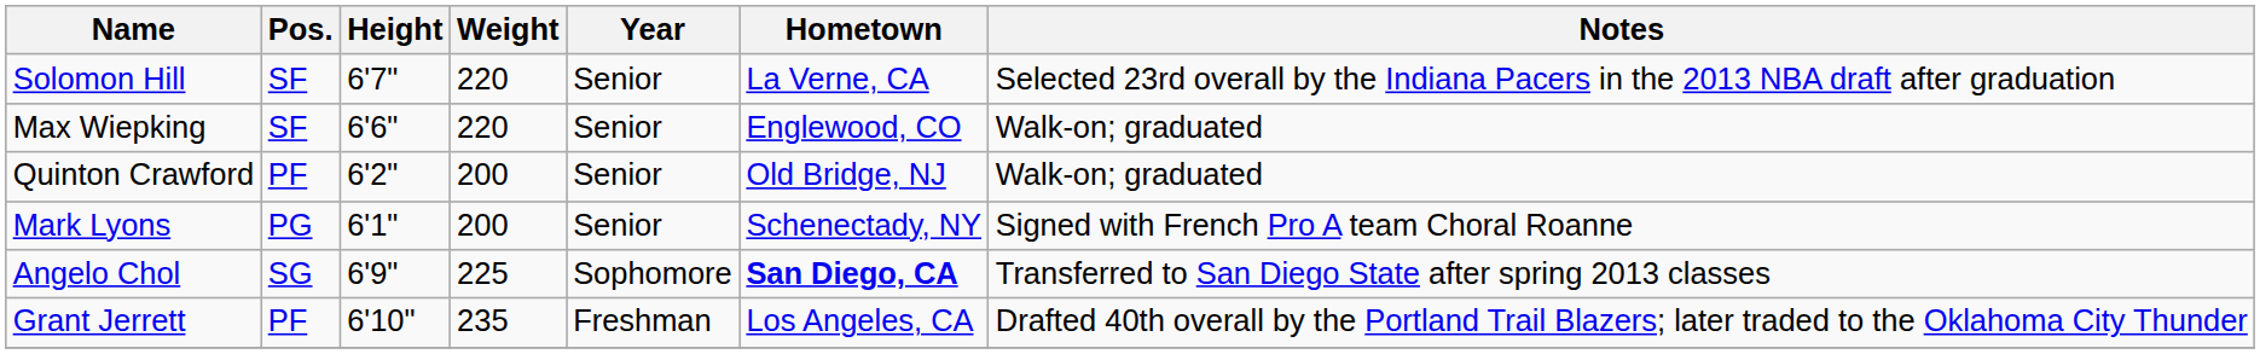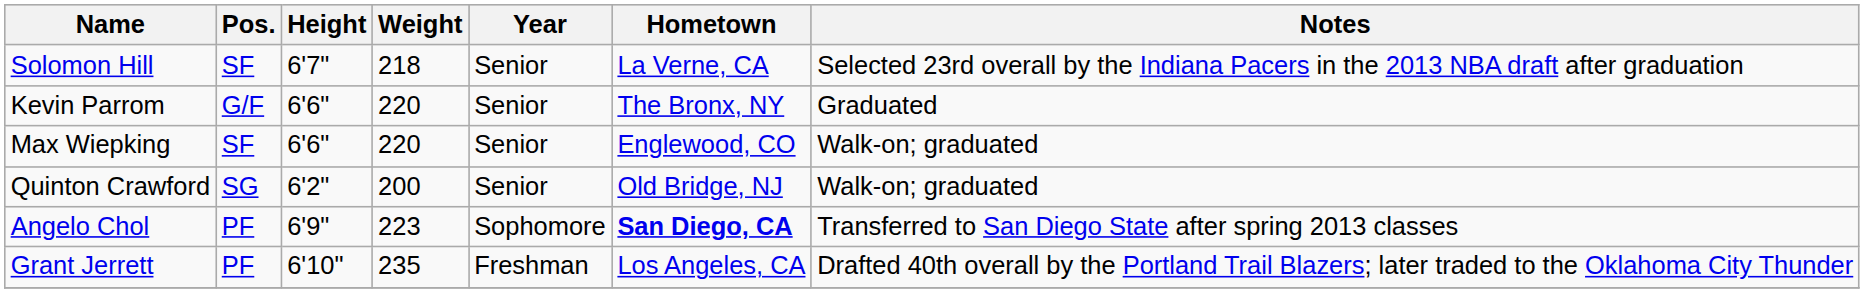Solomon Hill | Weight: 220 -> 218
+ row: Kevin Parrom | G/F | 6'6" | 220 | Senior | The Bronx, NY | Graduated
Quinton Crawford | Pos.: PF -> SG
- row: Mark Lyons | PG | 6'1" | 200 | Senior | Schenectady, NY | Signed with French Pro A team Choral Roanne
Angelo Chol | Pos.: SG -> PF
Angelo Chol | Weight: 225 -> 223
